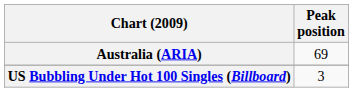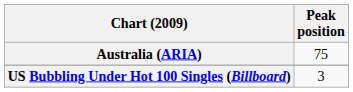Australia (ARIA) | Peak position: 69 -> 75
